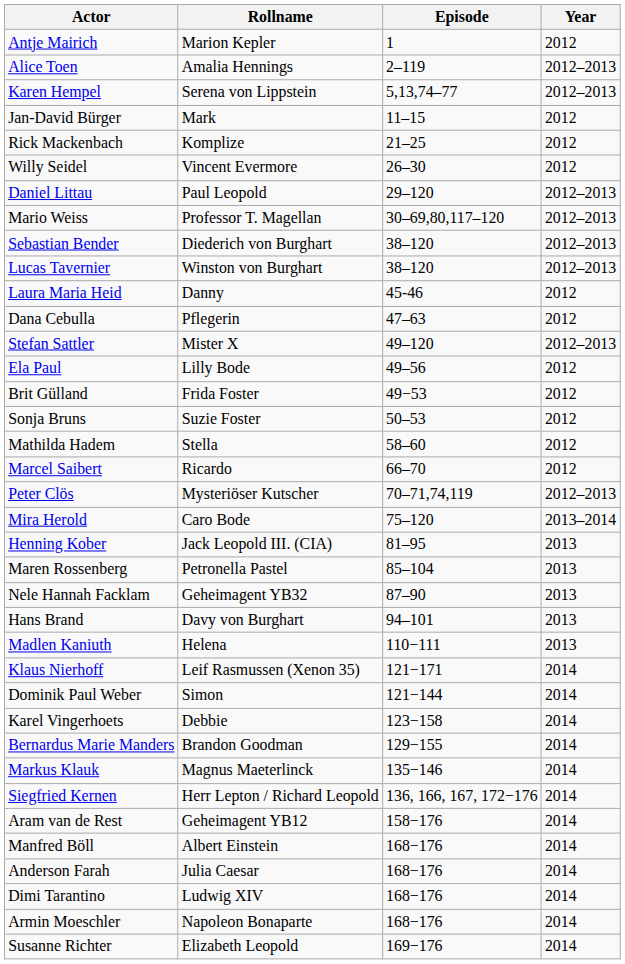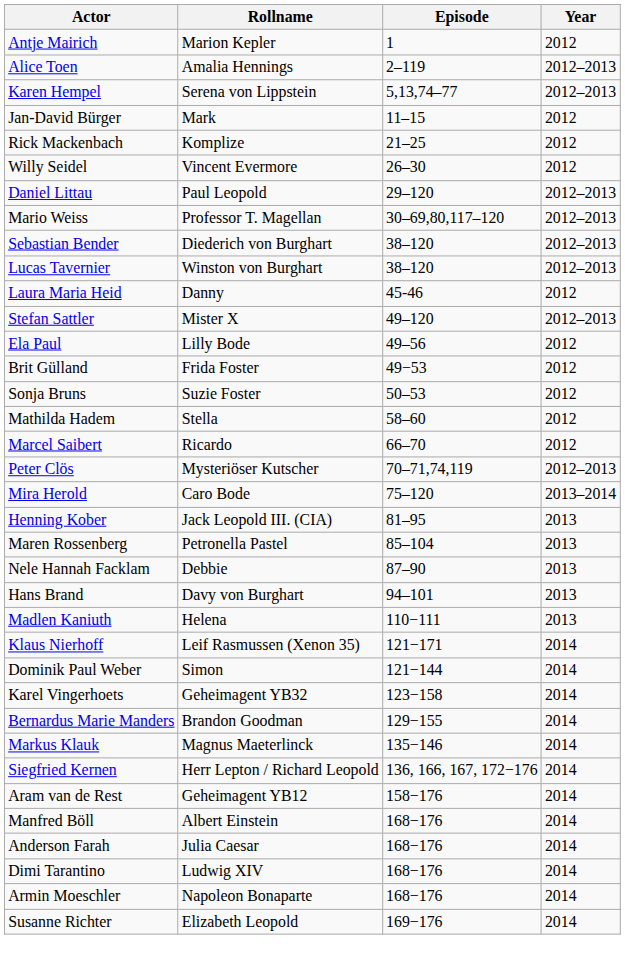- row: Dana Cebulla | Pflegerin | 47–63 | 2012
Nele Hannah Facklam | Rollname: Geheimagent YB32 -> Debbie
Karel Vingerhoets | Rollname: Debbie -> Geheimagent YB32
